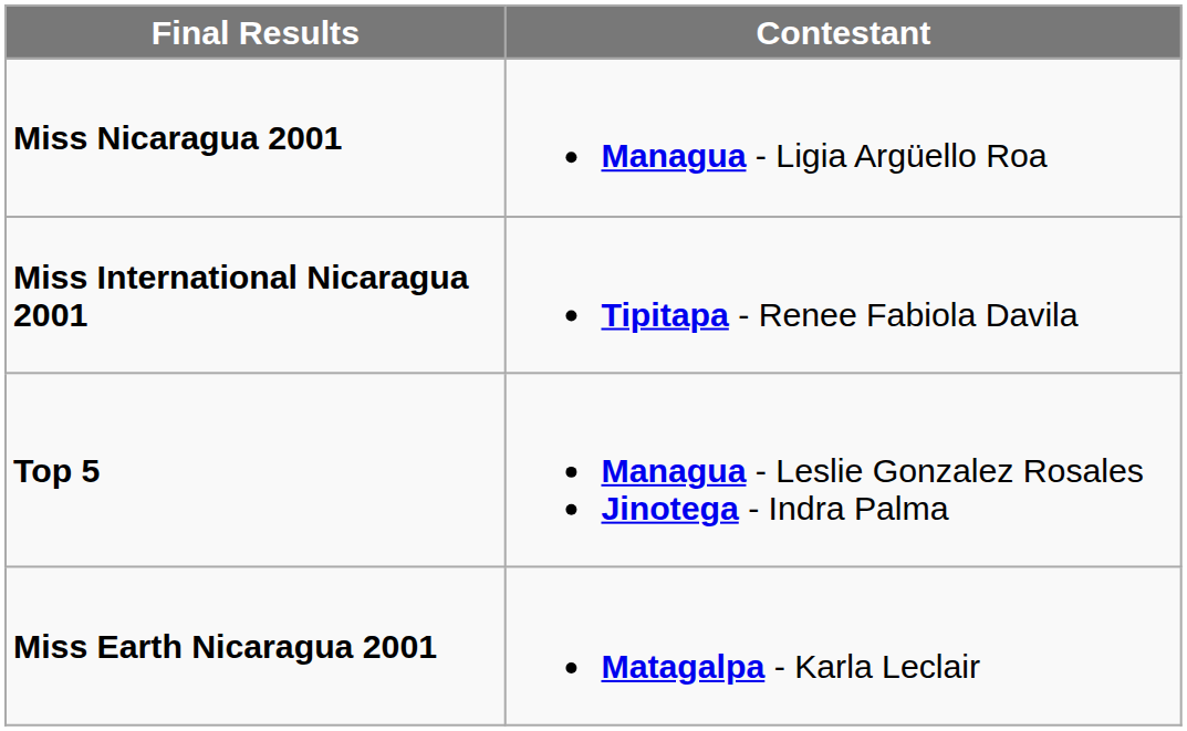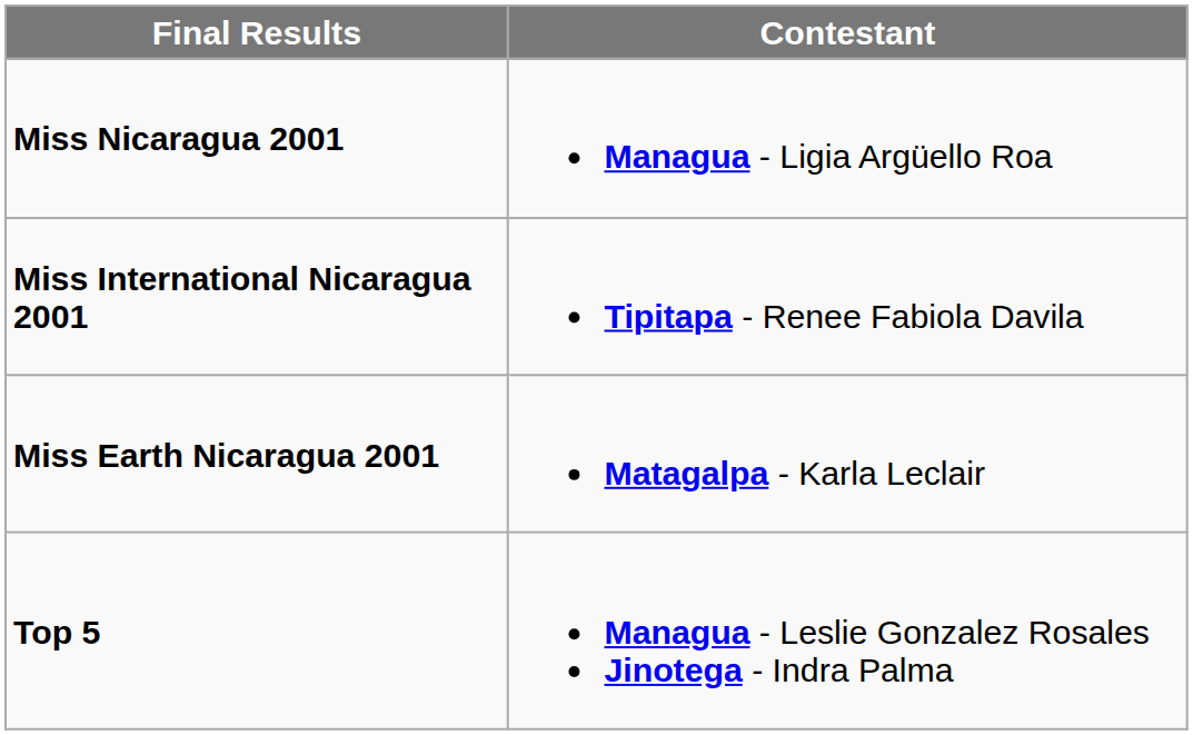rows swapped: Miss Earth Nicaragua 2001 <-> Top 5
